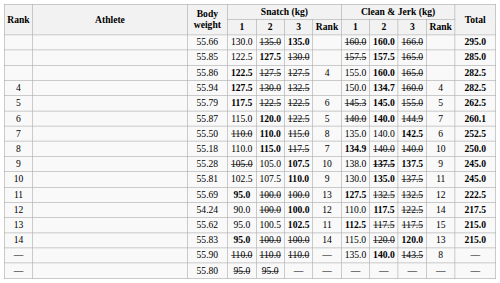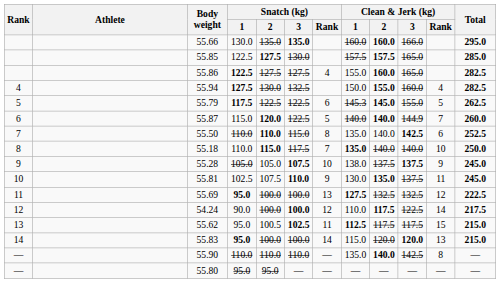55.94 | Clean & Jerk (kg) / 2: 134.7 -> 155.0
55.87 | Total: 260.1 -> 260.0
55.18 | Clean & Jerk (kg) / 1: 134.9 -> 135.0
55.28 | Clean & Jerk (kg) / 2: bold -> normal
55.90 | Clean & Jerk (kg) / 3: 143.5 -> 142.5
